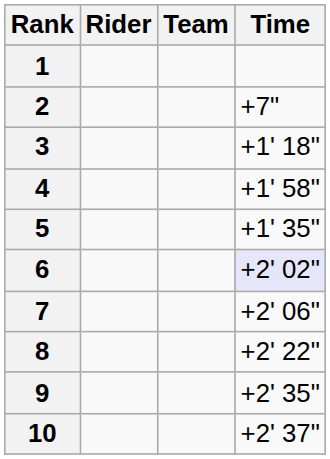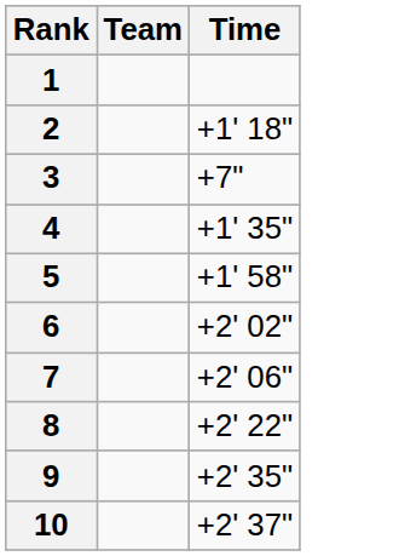- column: Rider
2 | Time: +7" -> +1' 18"
3 | Time: +1' 18" -> +7"
4 | Time: +1' 58" -> +1' 35"
5 | Time: +1' 35" -> +1' 58"
6 | Time: lavender background -> no background
